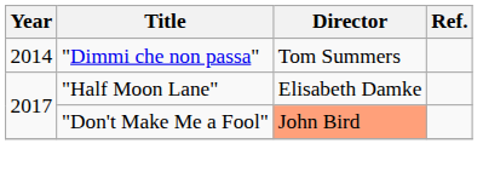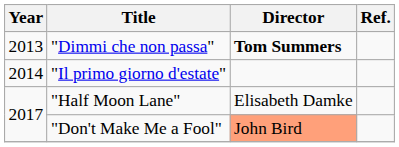"Dimmi che non passa" | Year: 2014 -> 2013
"Dimmi che non passa" | Director: normal -> bold
+ row: 2014 | "Il primo giorno d'estate"
